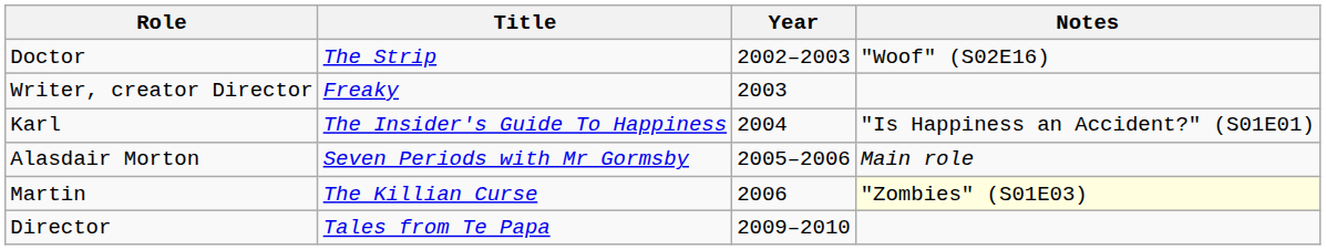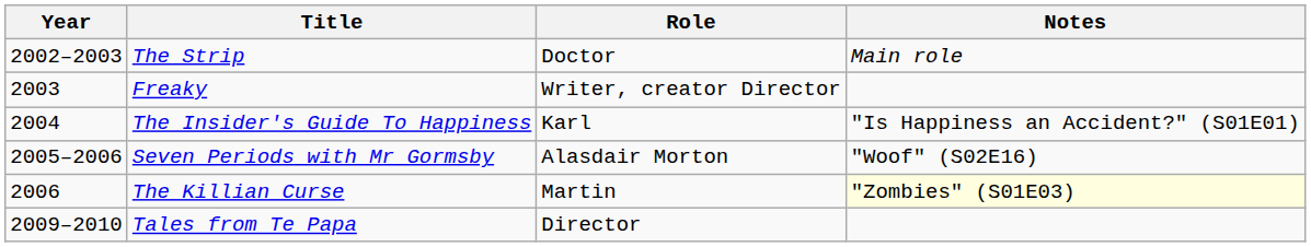columns swapped: Year <-> Role
The Strip | Notes: "Woof" (S02E16) -> Main role
Seven Periods with Mr Gormsby | Notes: Main role -> "Woof" (S02E16)
